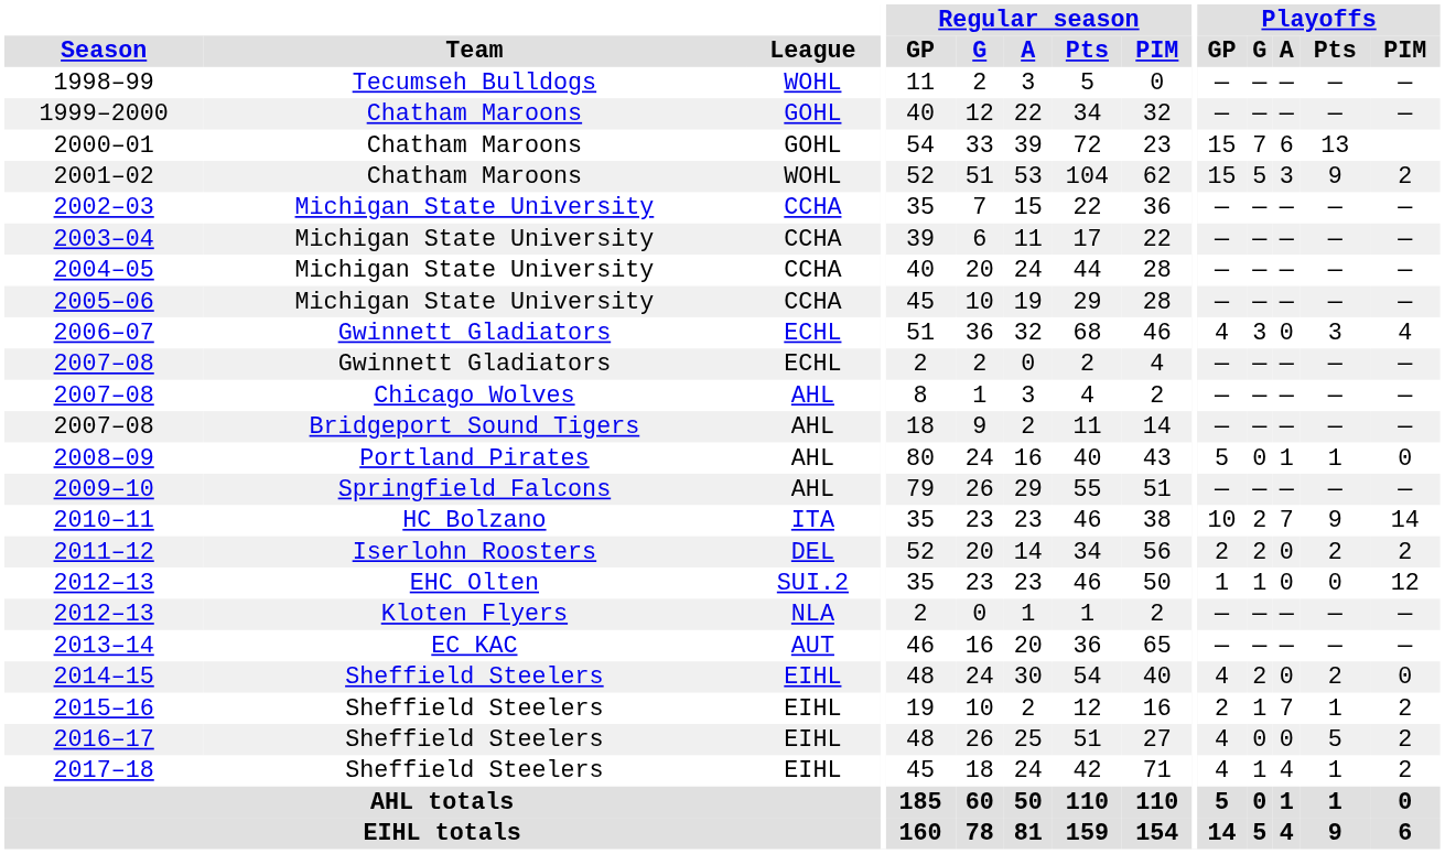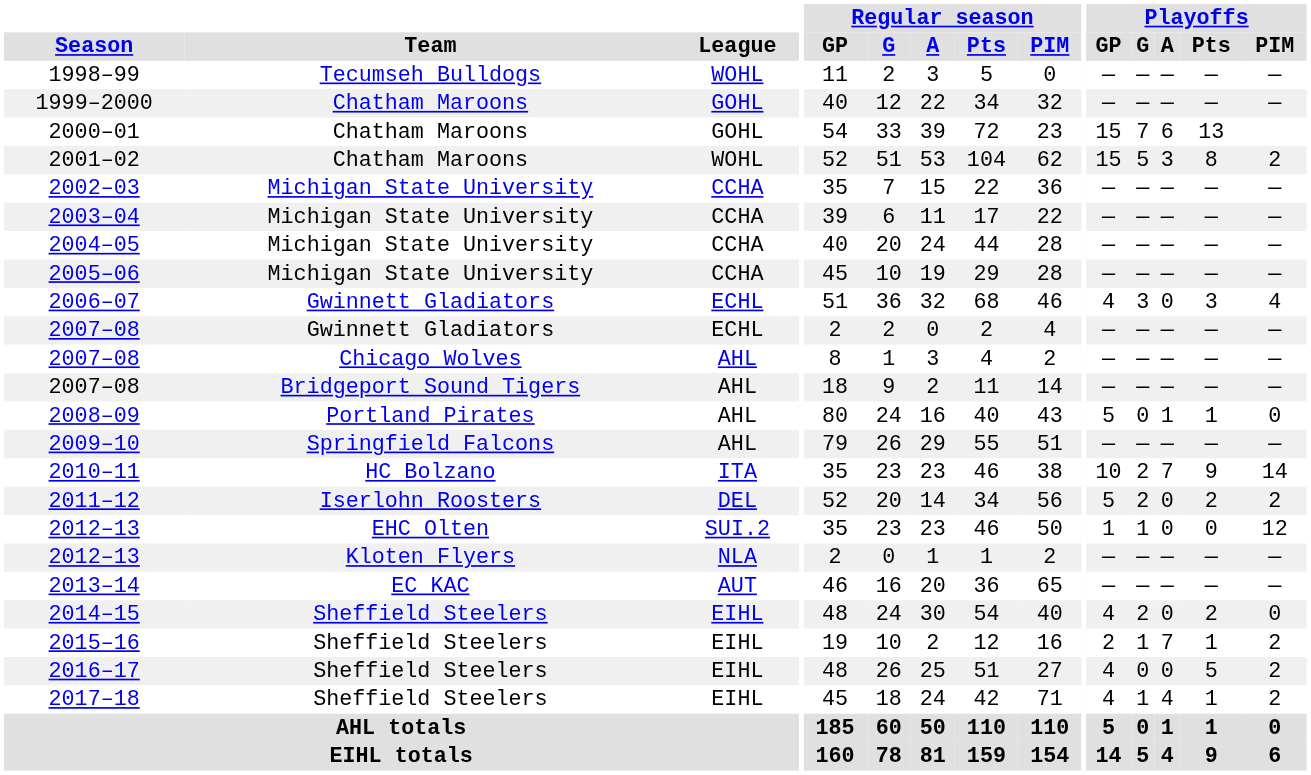2001–02 | Playoffs / Pts: 9 -> 8
2011–12 | Playoffs / GP: 2 -> 5
